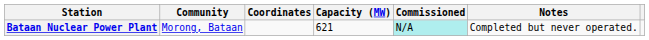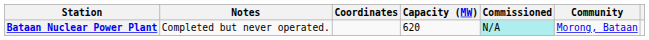columns swapped: Community <-> Notes
Bataan Nuclear Power Plant | Capacity (MW): 621 -> 620
